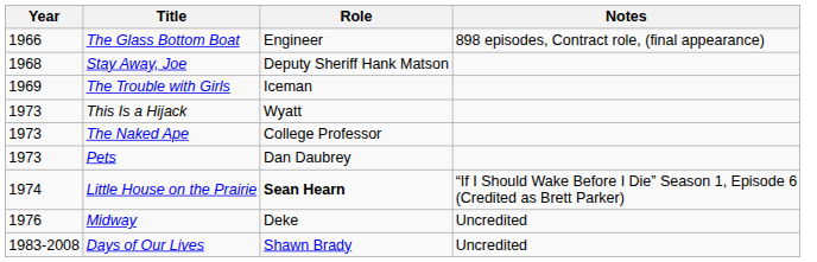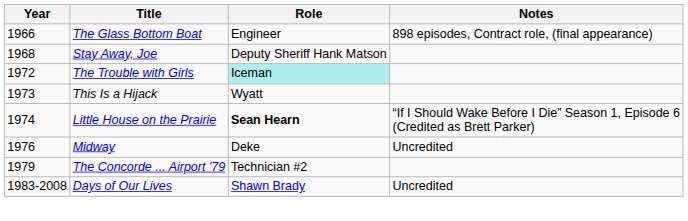The Trouble with Girls | Year: 1969 -> 1972
The Trouble with Girls | Role: no background -> paleturquoise background
- row: 1973 | The Naked Ape | College Professor
- row: 1973 | Pets | Dan Daubrey
+ row: 1979 | The Concorde ... Airport '79 | Technician #2
